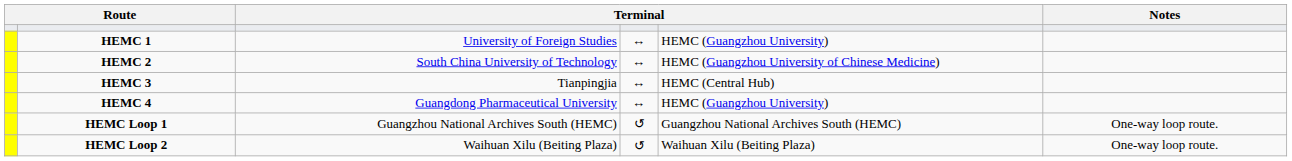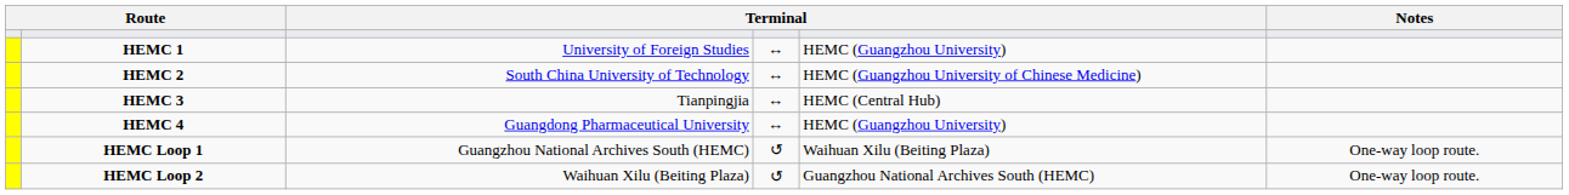HEMC Loop 1 | column 5: Guangzhou National Archives South (HEMC) -> Waihuan Xilu (Beiting Plaza)
HEMC Loop 2 | column 5: Waihuan Xilu (Beiting Plaza) -> Guangzhou National Archives South (HEMC)
